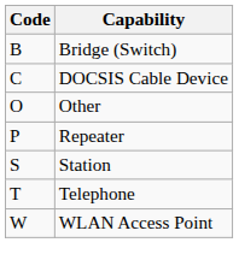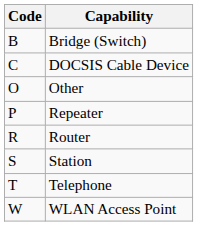+ row: R | Router
